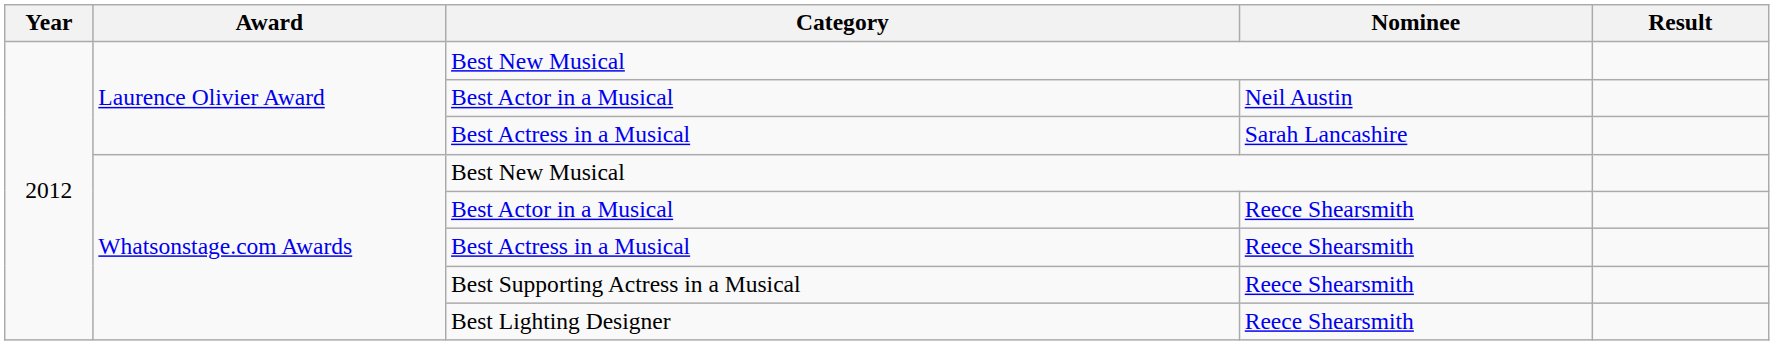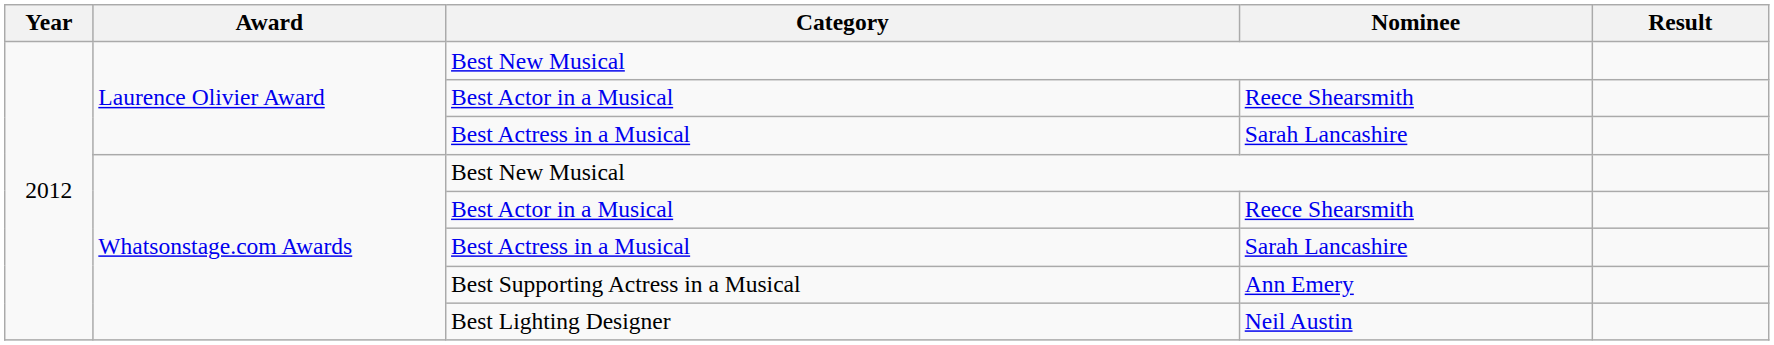Laurence Olivier Award / Best Actor in a Musical | Nominee: Neil Austin -> Reece Shearsmith
Whatsonstage.com Awards / Best Actress in a Musical | Nominee: Reece Shearsmith -> Sarah Lancashire
Best Supporting Actress in a Musical | Nominee: Reece Shearsmith -> Ann Emery
Best Lighting Designer | Nominee: Reece Shearsmith -> Neil Austin
